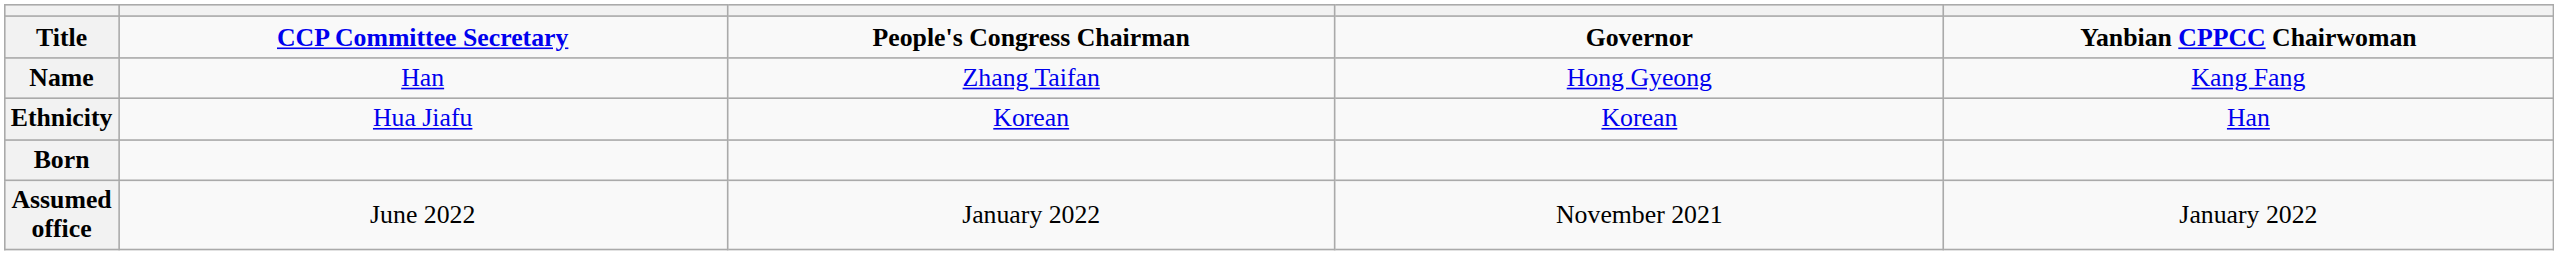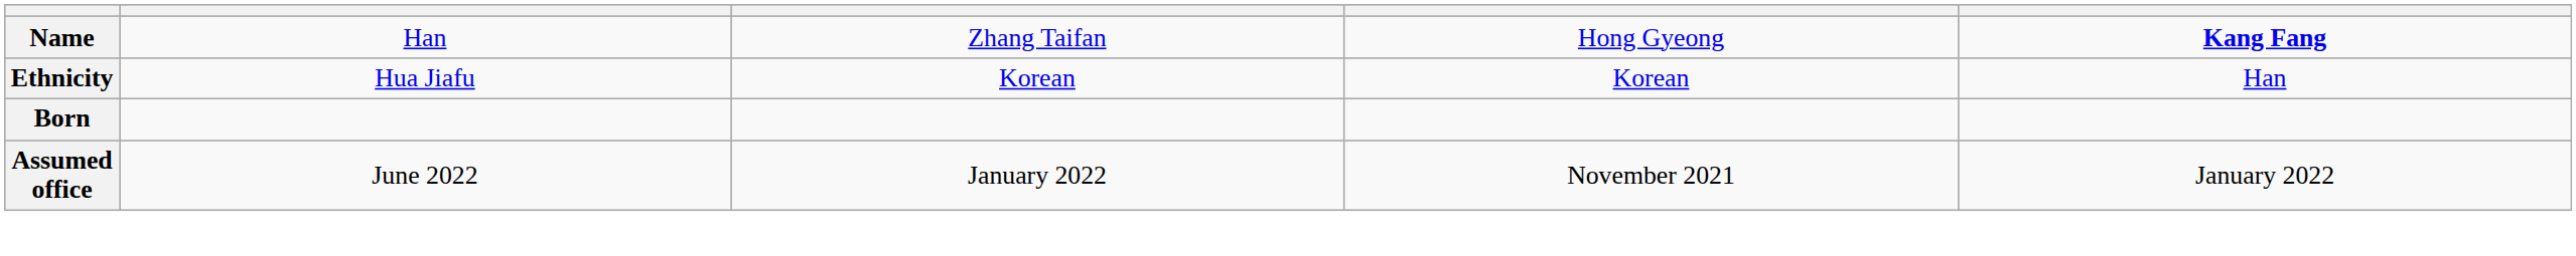- row: Title | CCP Committee Secretary | People's Congress Chairman | Governor | Yanbian CPPCC Chairwoman
Name | column 5: normal -> bold
